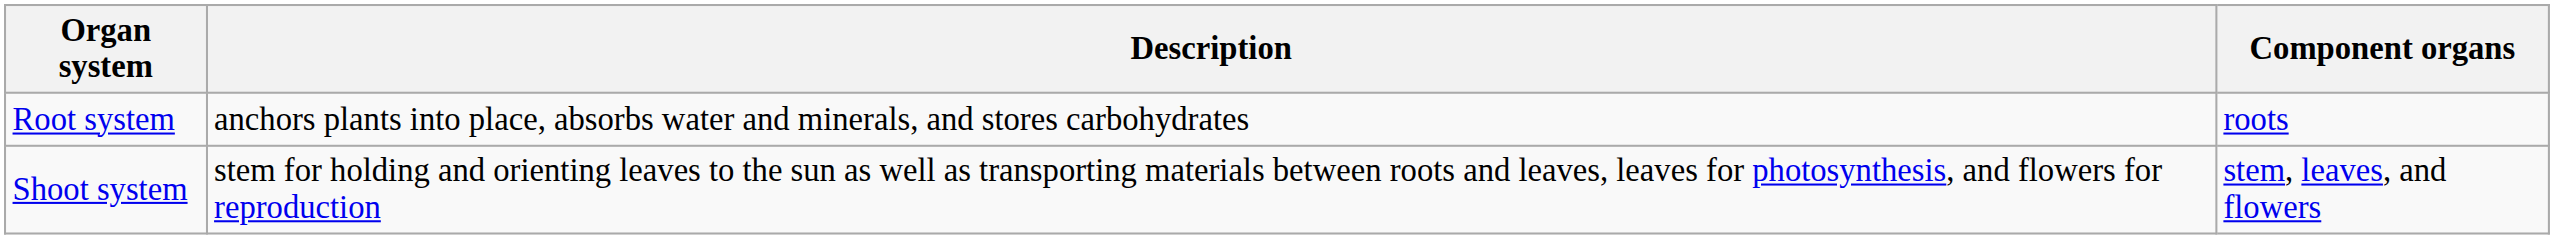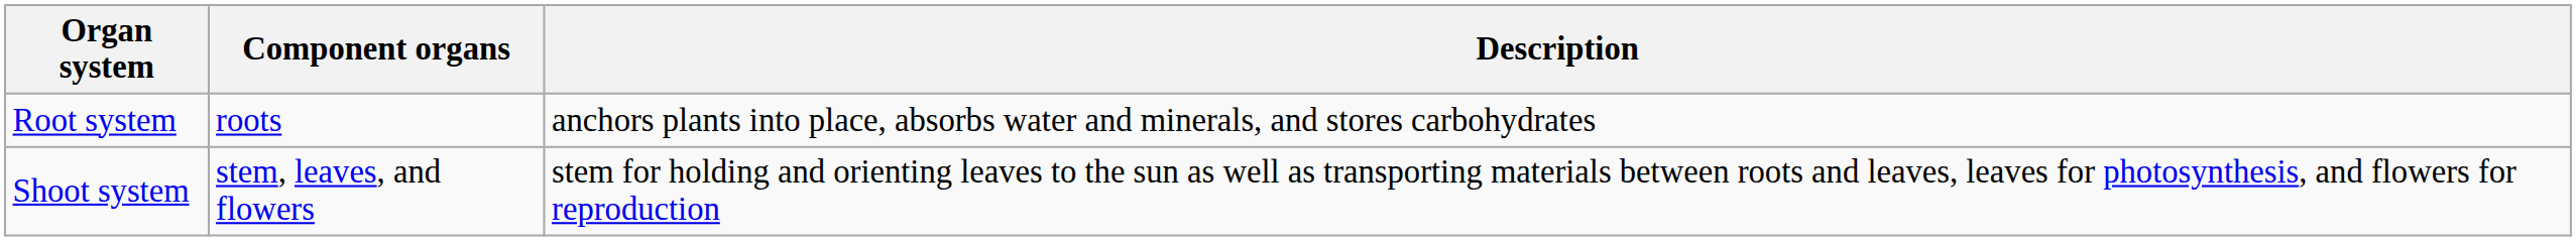columns swapped: Description <-> Component organs
